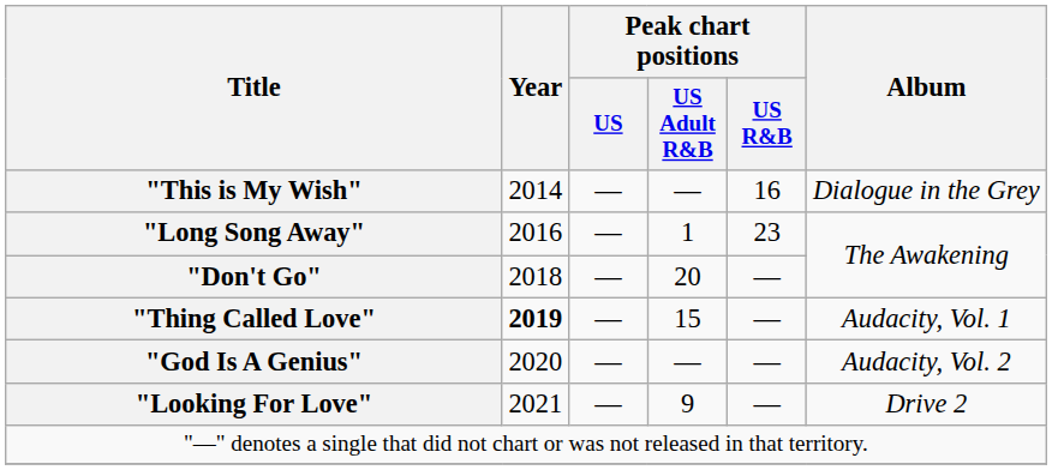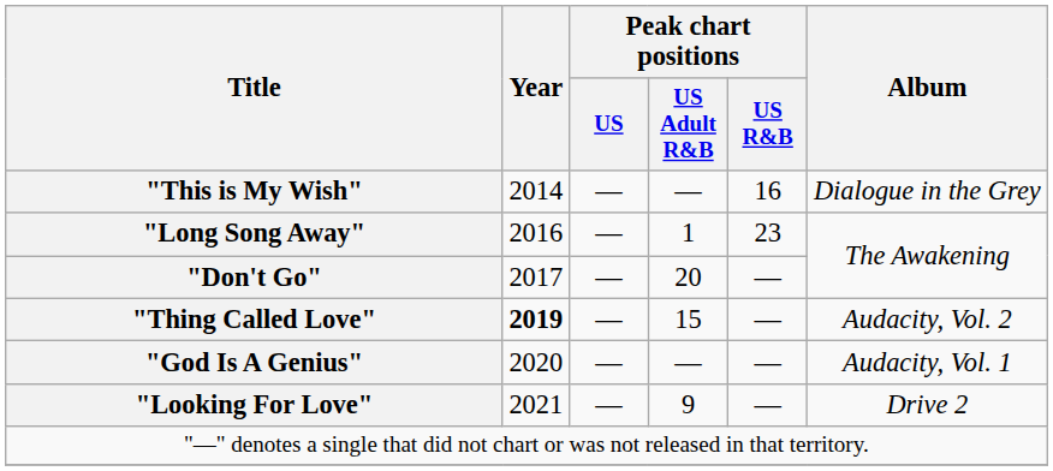"Don't Go" | Year: 2018 -> 2017
"Thing Called Love" | Album: Audacity, Vol. 1 -> Audacity, Vol. 2
"God Is A Genius" | Album: Audacity, Vol. 2 -> Audacity, Vol. 1
